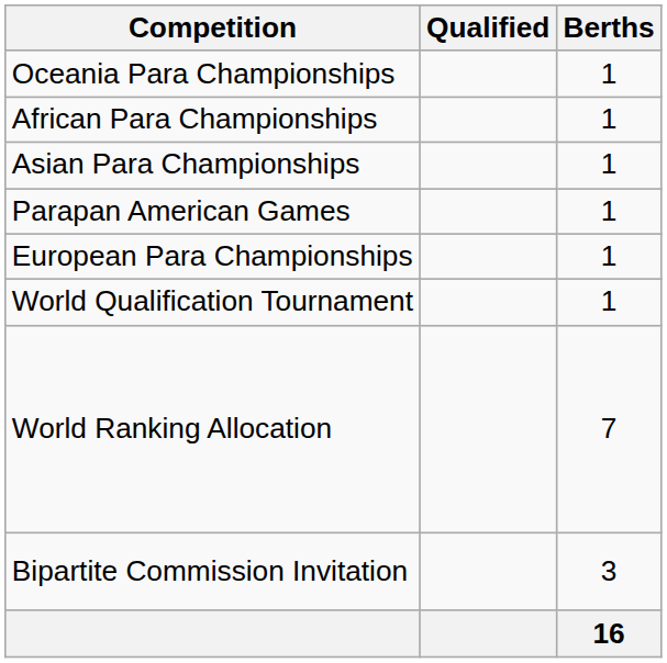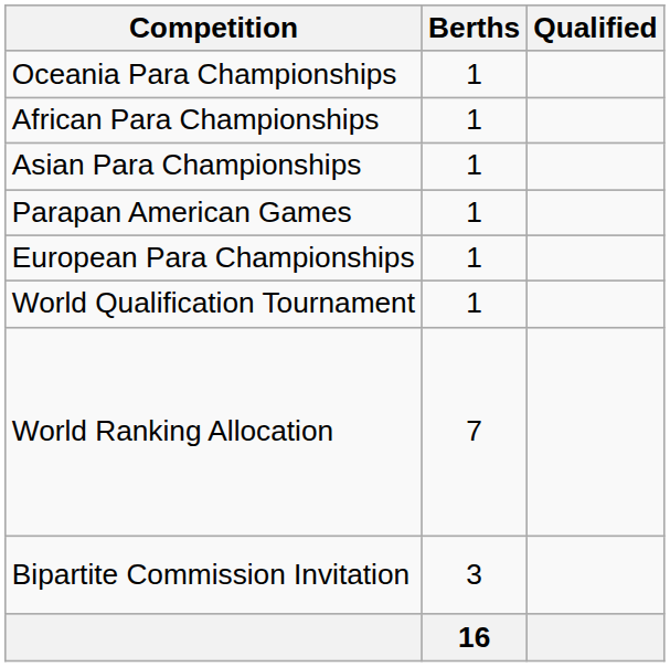columns swapped: Berths <-> Qualified
